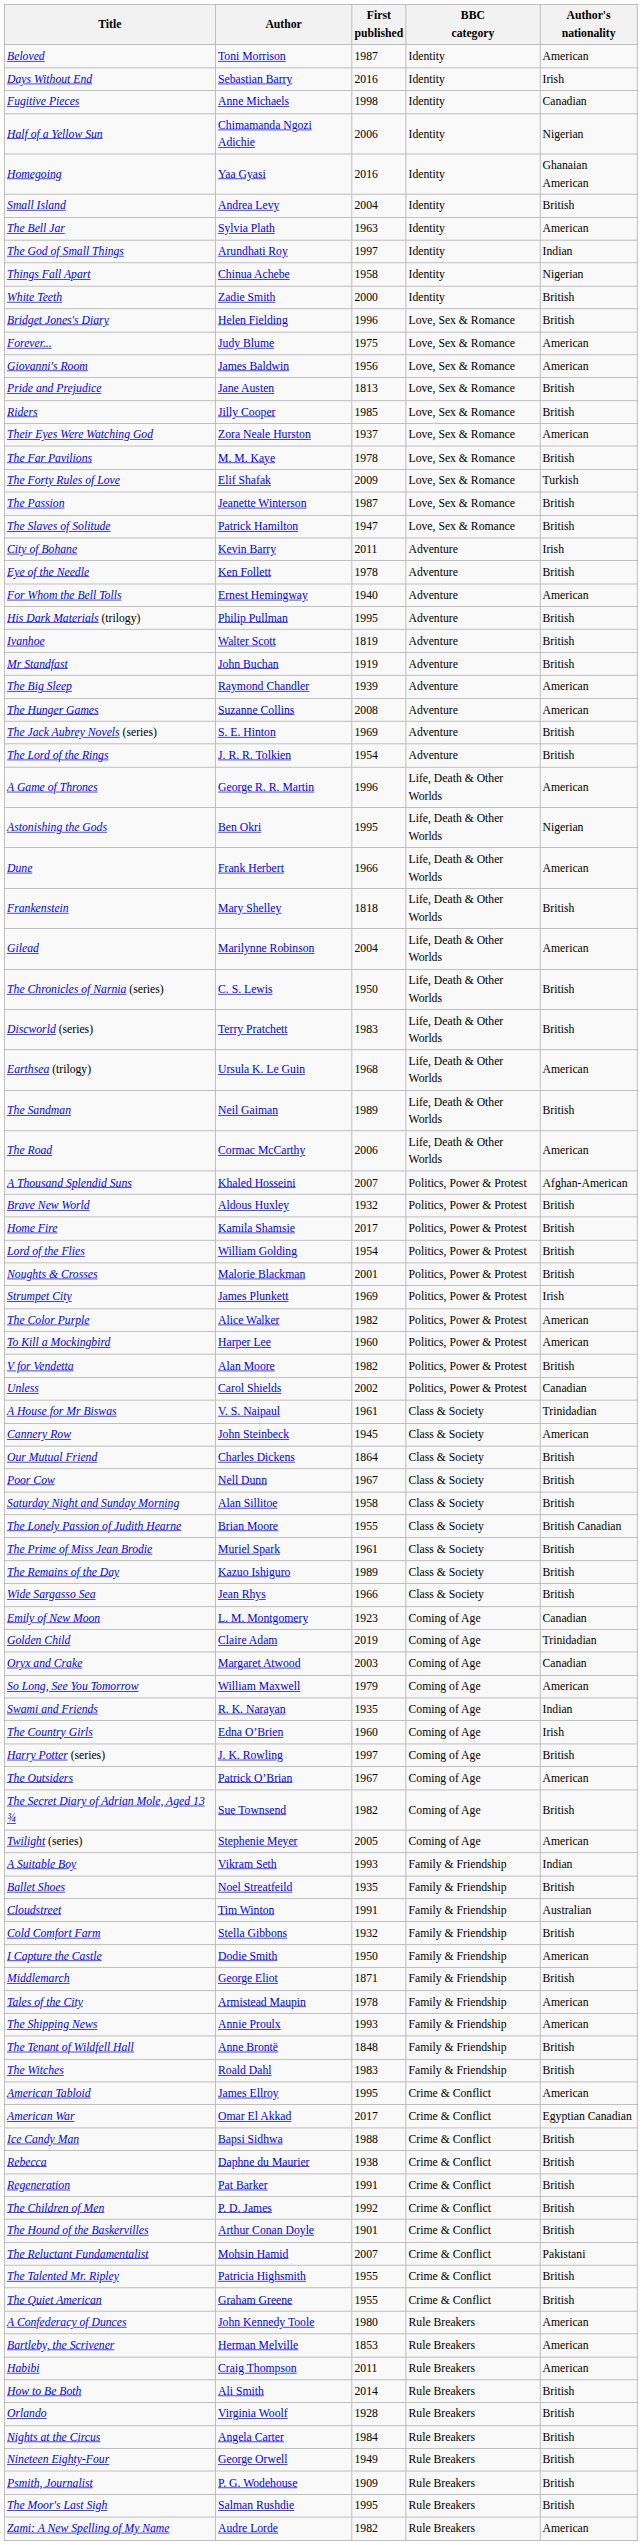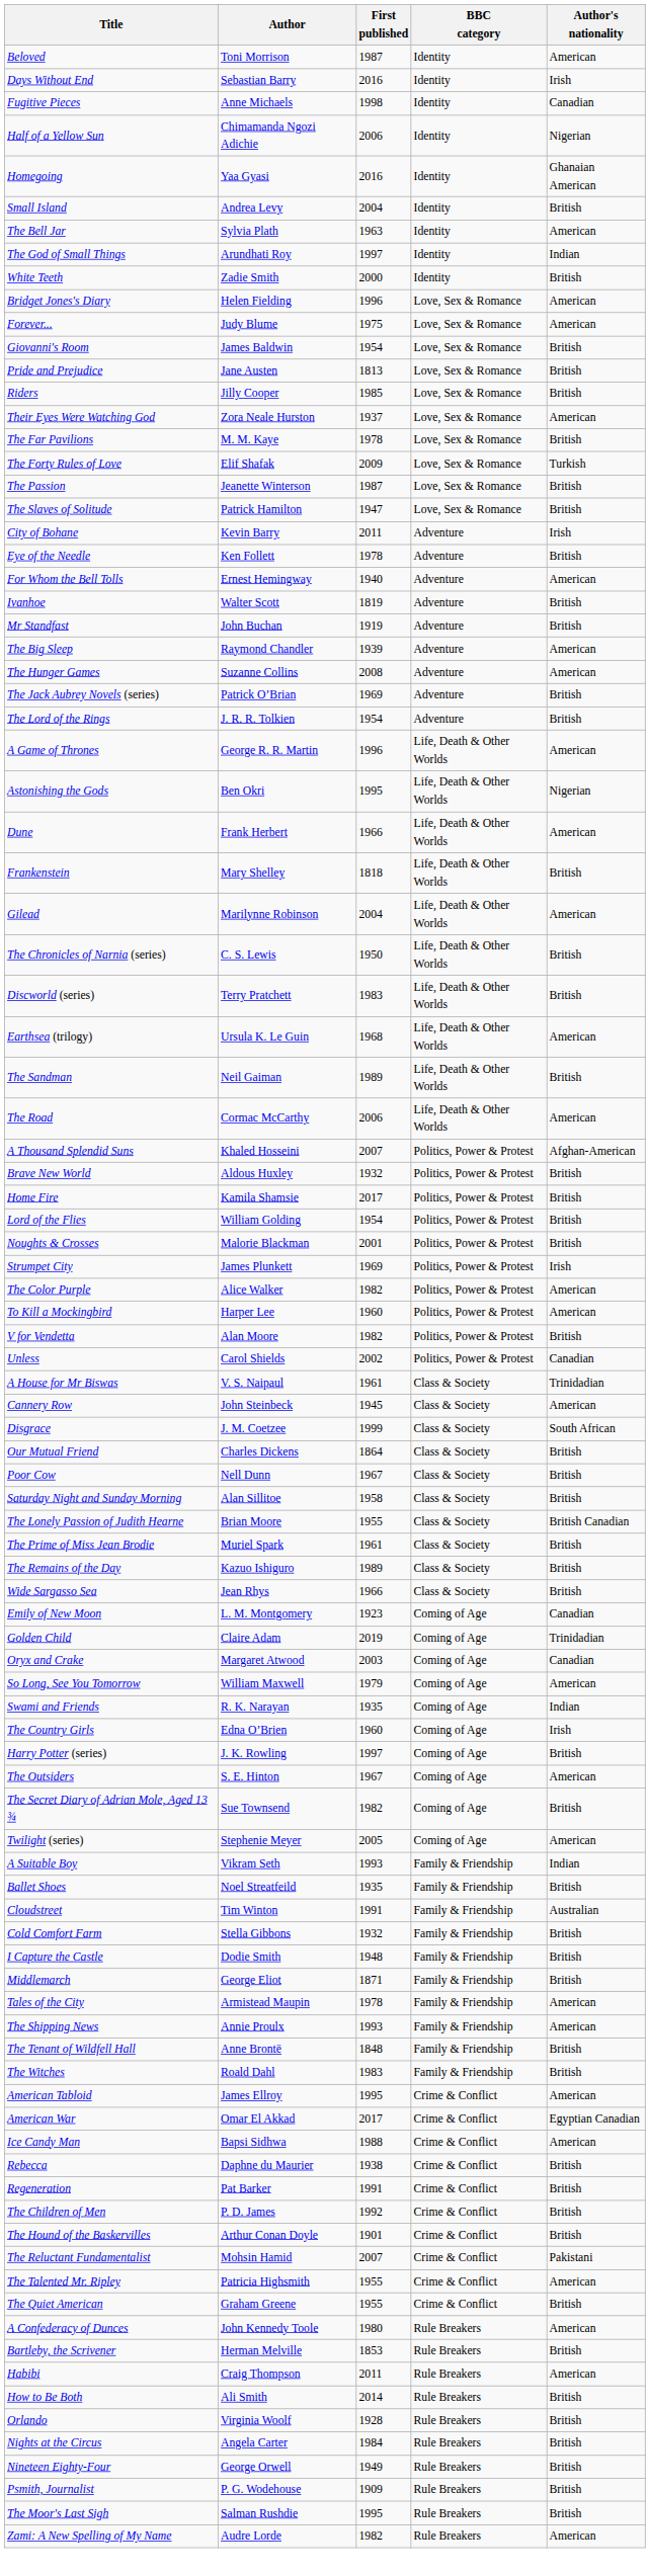- row: Things Fall Apart | Chinua Achebe | 1958 | Identity | Nigerian
Bridget Jones's Diary | Author's nationality: British -> American
Giovanni's Room | First published: 1956 -> 1954
Giovanni's Room | Author's nationality: American -> British
- row: His Dark Materials (trilogy) | Philip Pullman | 1995 | Adventure | British
The Jack Aubrey Novels (series) | Author: S. E. Hinton -> Patrick O’Brian
+ row: Disgrace | J. M. Coetzee | 1999 | Class & Society | South African
The Outsiders | Author: Patrick O’Brian -> S. E. Hinton
I Capture the Castle | First published: 1950 -> 1948
I Capture the Castle | Author's nationality: American -> British
Ice Candy Man | Author's nationality: British -> American
The Talented Mr. Ripley | Author's nationality: British -> American
Bartleby, the Scrivener | Author's nationality: American -> British
